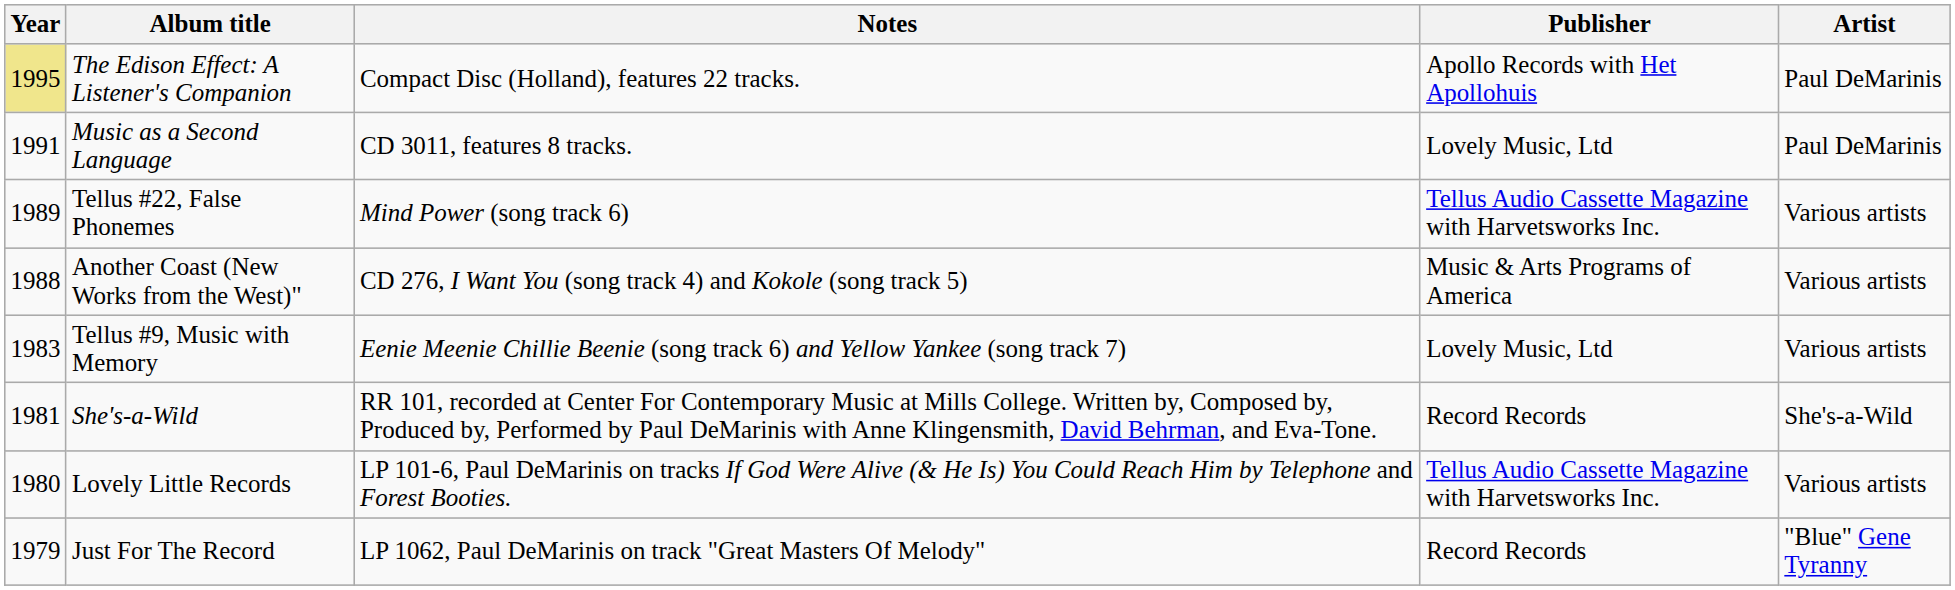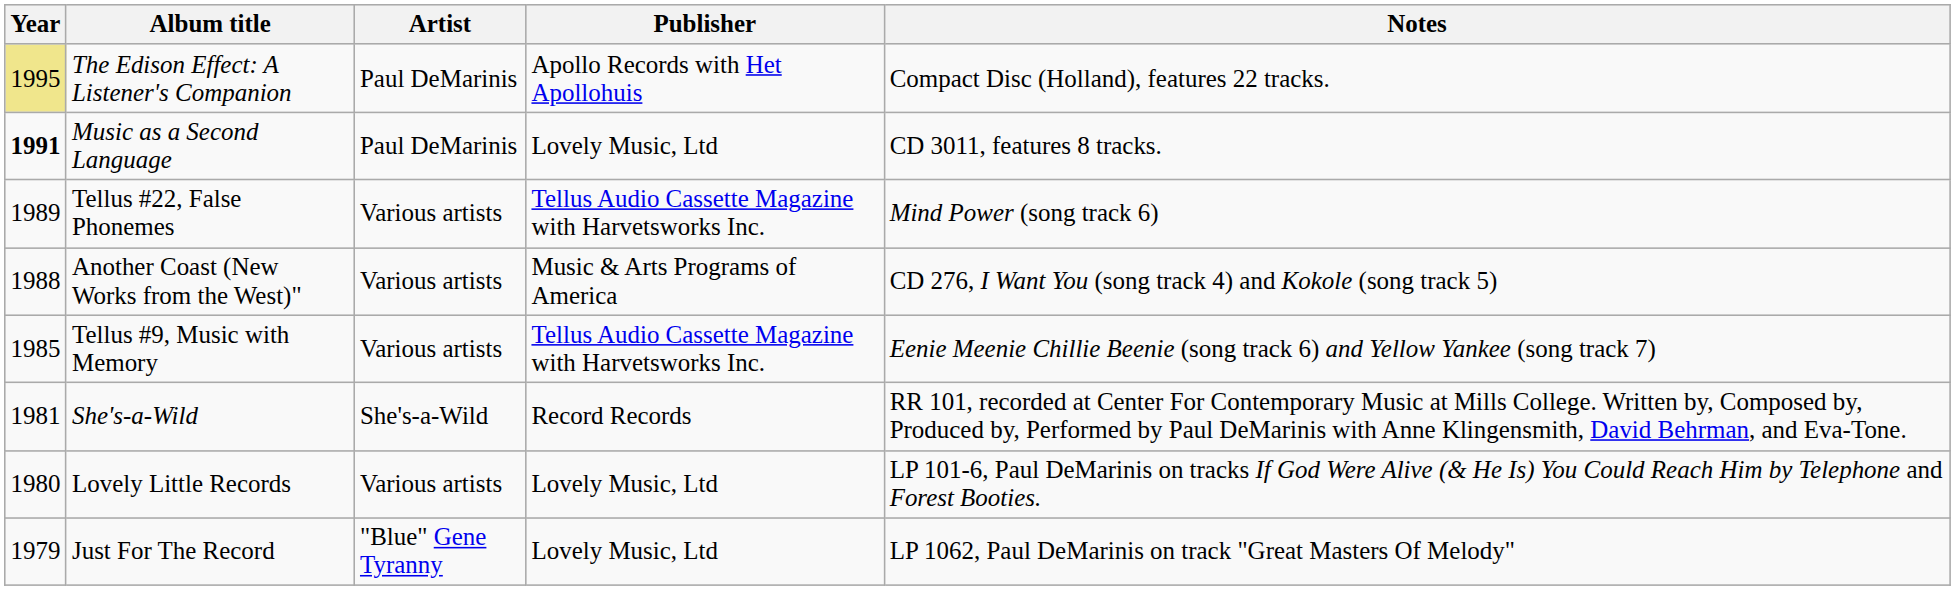columns swapped: Artist <-> Notes
Music as a Second Language | Year: normal -> bold
Tellus #9, Music with Memory | Year: 1983 -> 1985
Tellus #9, Music with Memory | Publisher: Lovely Music, Ltd -> Tellus Audio Cassette Magazine with Harvetsworks Inc.
Lovely Little Records | Publisher: Tellus Audio Cassette Magazine with Harvetsworks Inc. -> Lovely Music, Ltd
Just For The Record | Publisher: Record Records -> Lovely Music, Ltd
